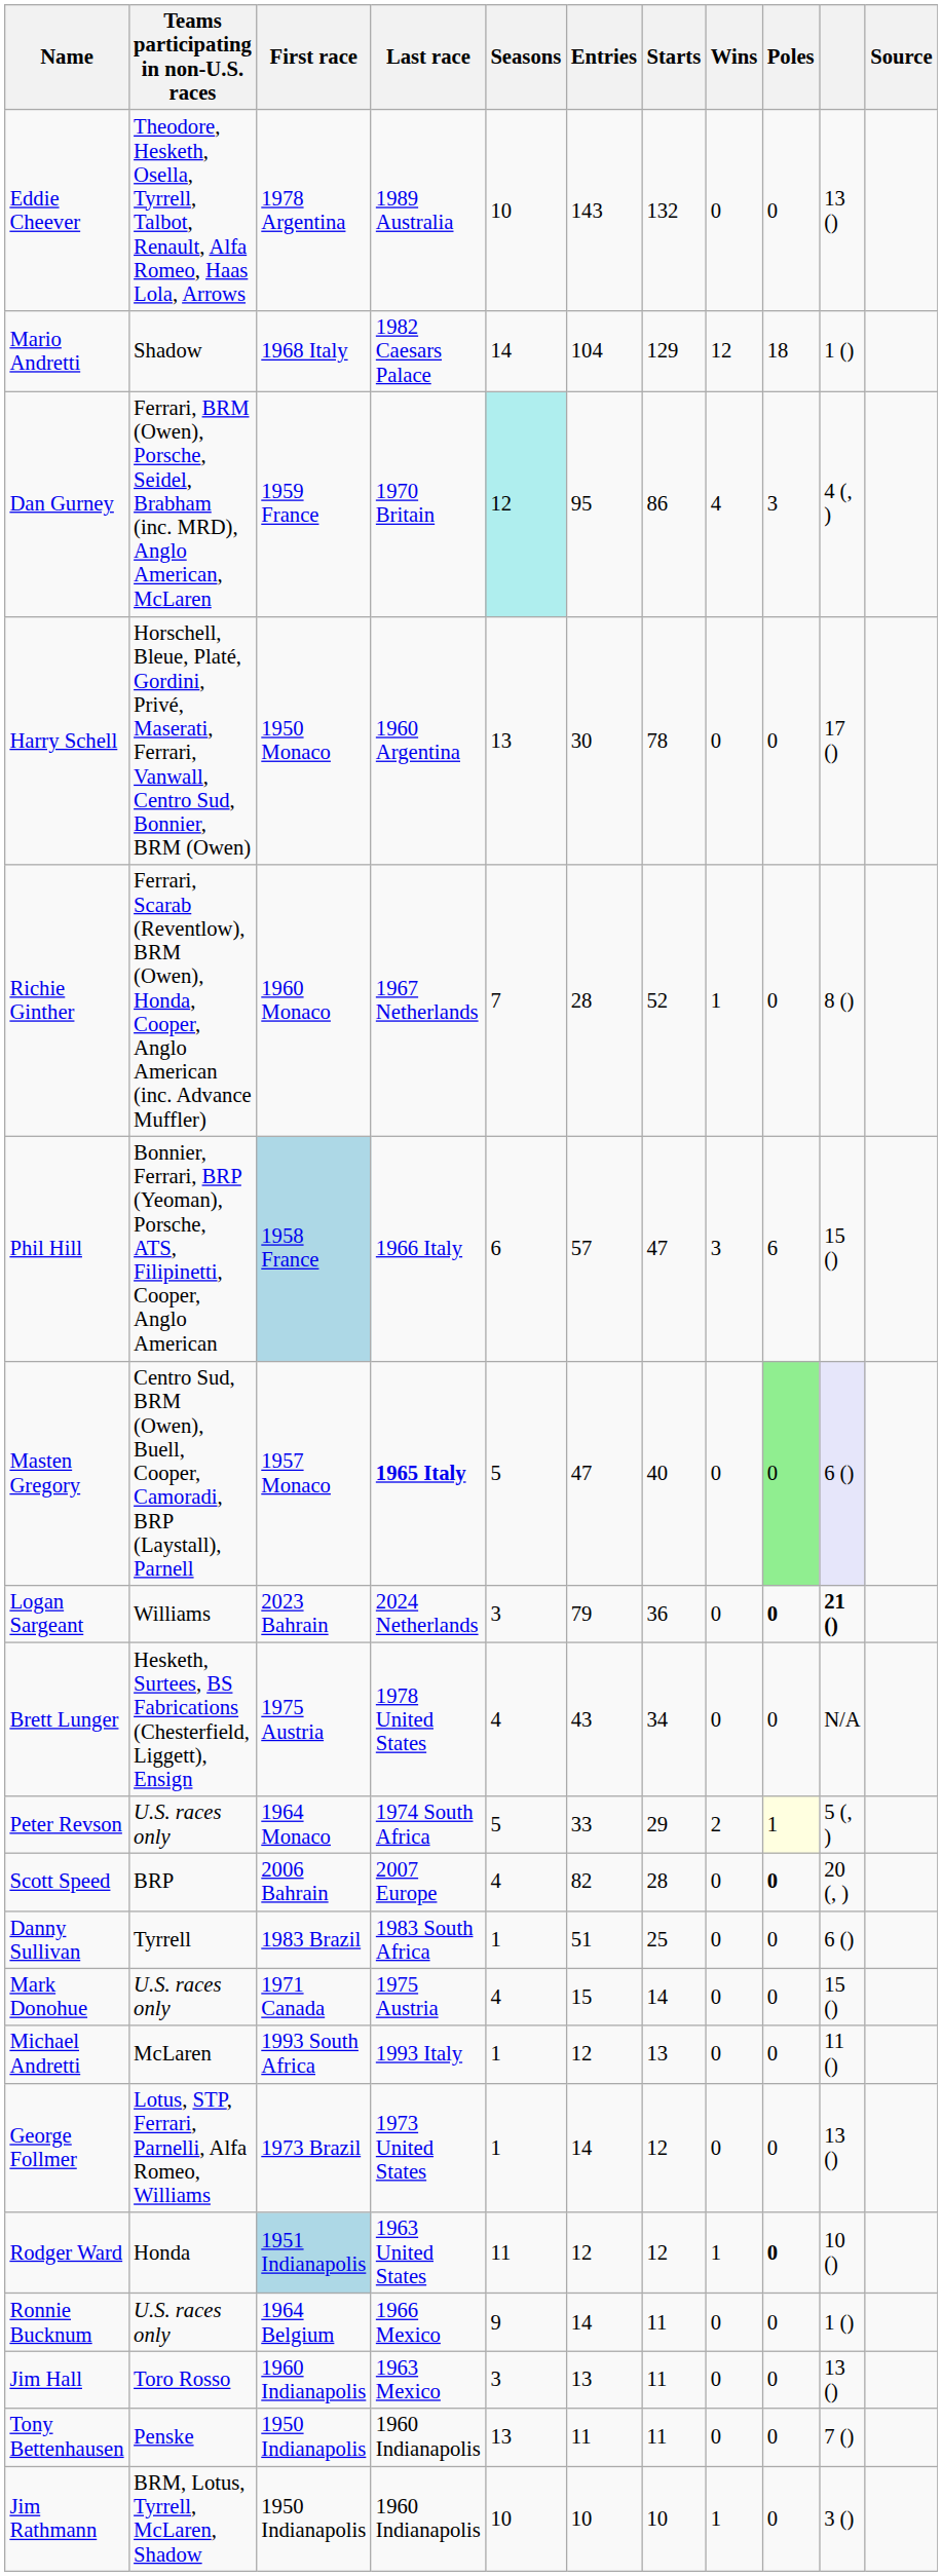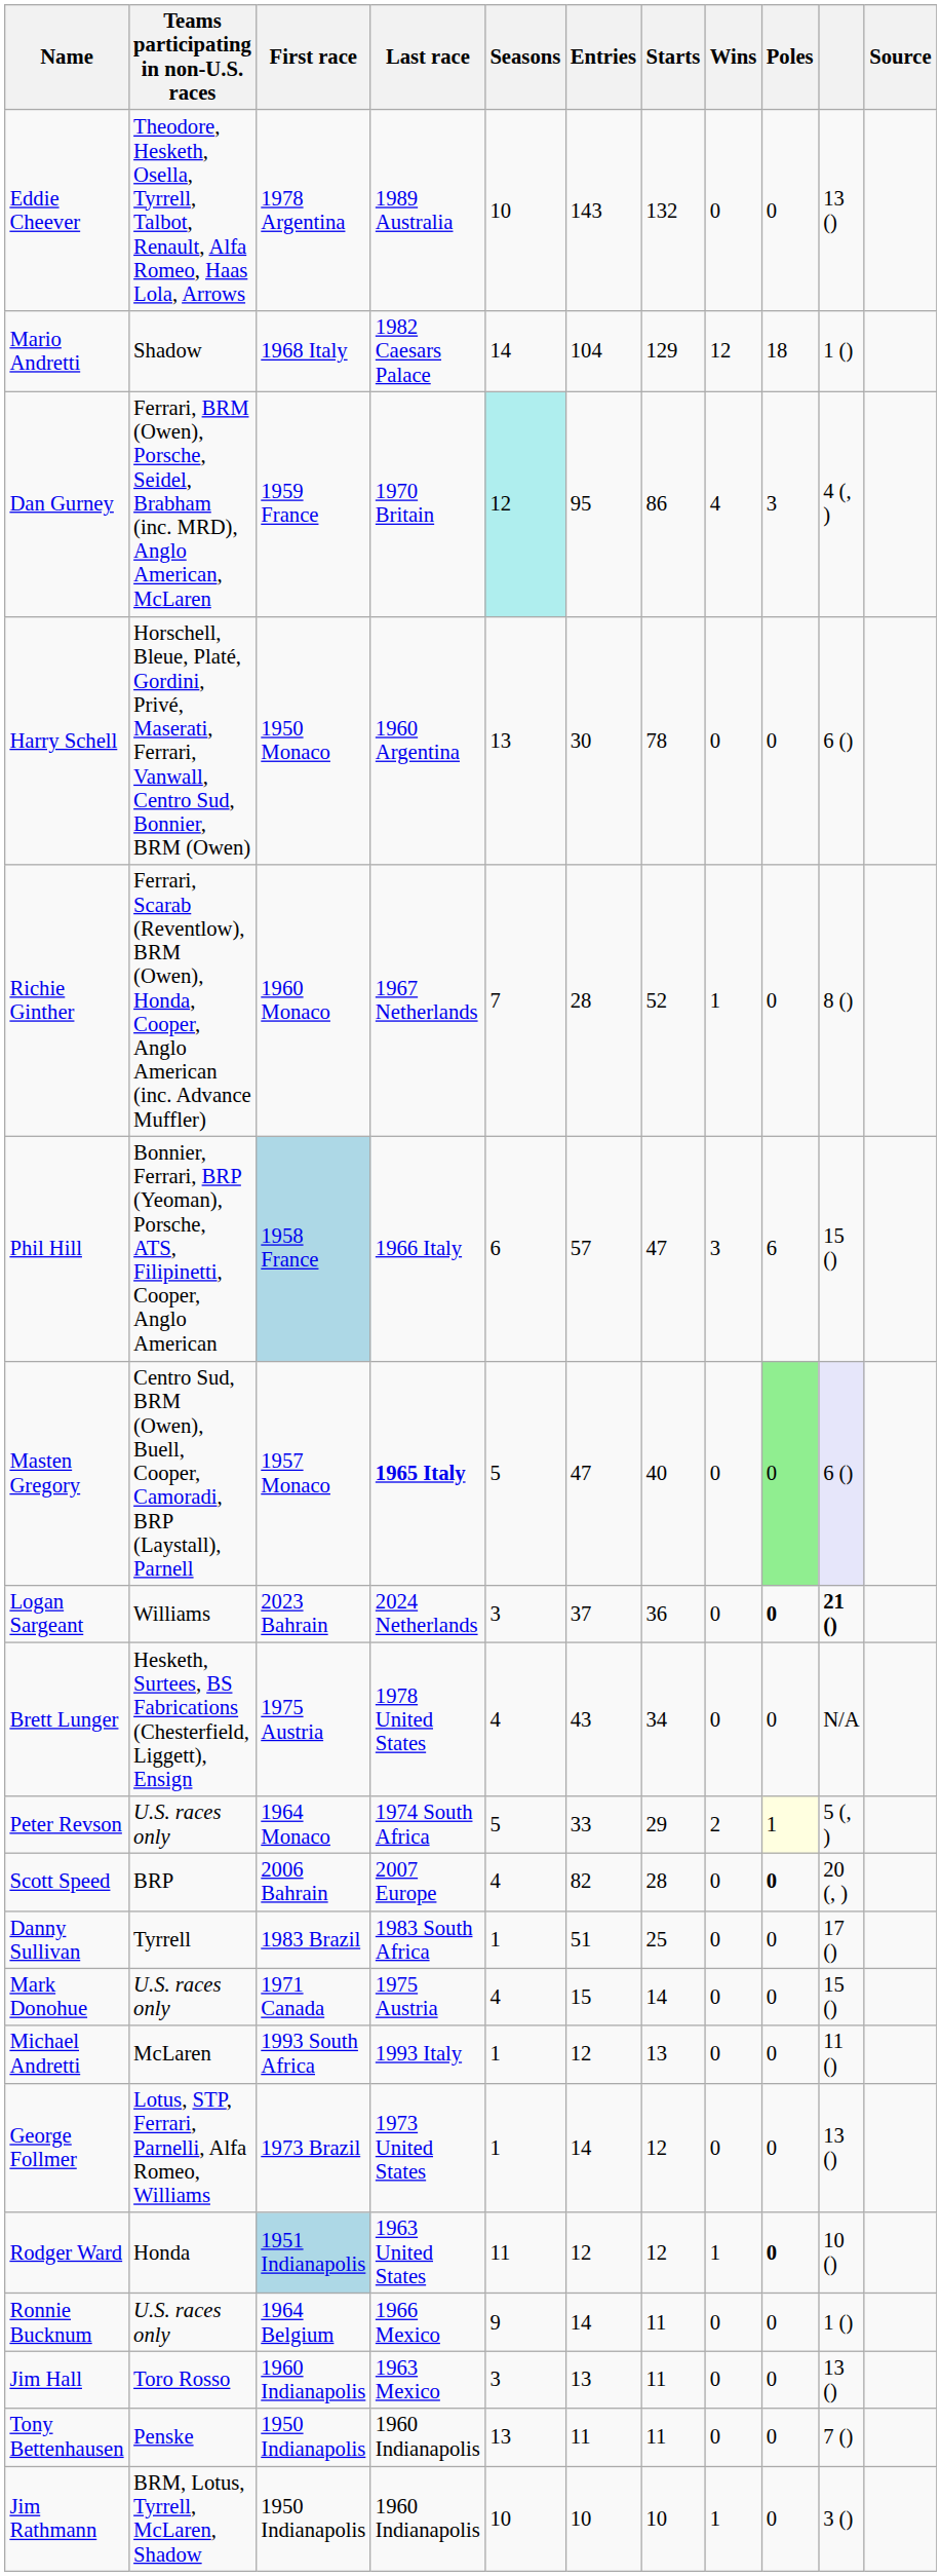Harry Schell | column 10: 17 () -> 6 ()
Logan Sargeant | Entries: 79 -> 37
Danny Sullivan | column 10: 6 () -> 17 ()
